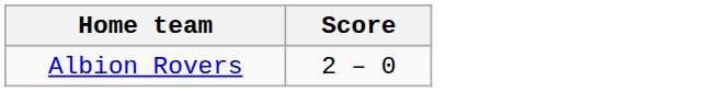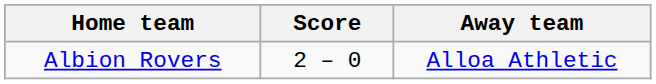+ column: Away team | Alloa Athletic
